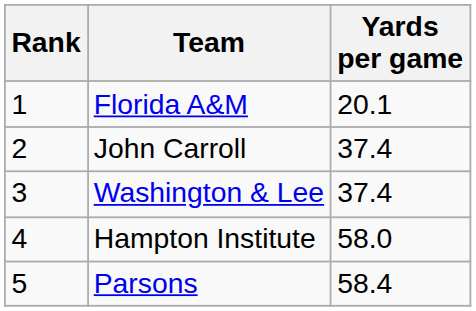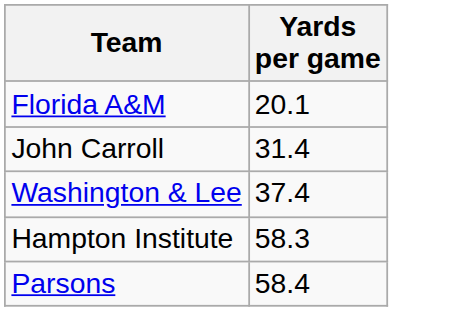- column: Rank | 1 | 2 | 3 | 4 | 5
John Carroll | Yards per game: 37.4 -> 31.4
Hampton Institute | Yards per game: 58.0 -> 58.3
